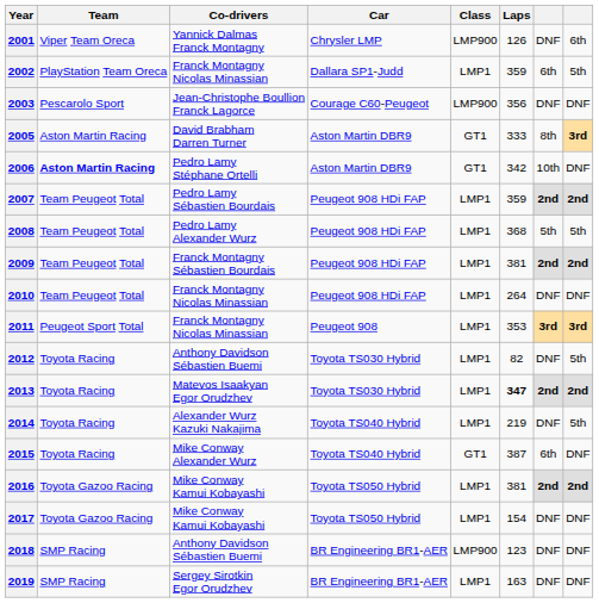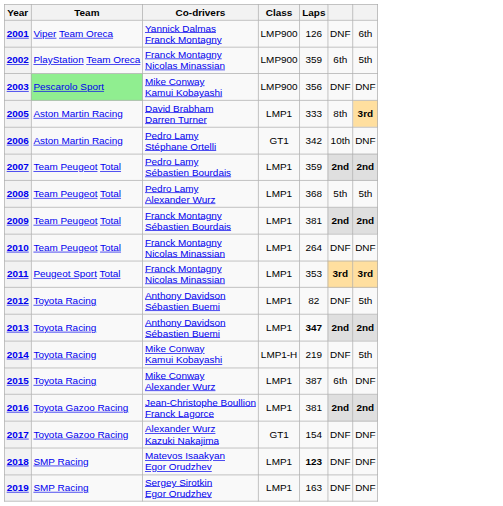- column: Car | Chrysler LMP | Dallara SP1-Judd | Courage C60-Peugeot | Aston Martin DBR9 | Aston Martin DBR9 | Peugeot 908 HDi FAP | Peugeot 908 HDi FAP | Peugeot 908 HDi FAP | Peugeot 908 HDi FAP | Peugeot 908 | Toyota TS030 Hybrid | Toyota TS030 Hybrid | Toyota TS040 Hybrid | Toyota TS040 Hybrid | Toyota TS050 Hybrid | Toyota TS050 Hybrid | BR Engineering BR1-AER | BR Engineering BR1-AER
2002 | Class: LMP1 -> LMP900
2003 | Team: no background -> lightgreen background
2003 | Co-drivers: Jean-Christophe Boullion Franck Lagorce -> Mike Conway Kamui Kobayashi
2005 | Class: GT1 -> LMP1
2006 | Team: bold -> normal
2013 | Co-drivers: Matevos Isaakyan Egor Orudzhev -> Anthony Davidson Sébastien Buemi
2014 | Co-drivers: Alexander Wurz Kazuki Nakajima -> Mike Conway Kamui Kobayashi
2014 | Class: LMP1 -> LMP1-H
2015 | Class: GT1 -> LMP1
2016 | Co-drivers: Mike Conway Kamui Kobayashi -> Jean-Christophe Boullion Franck Lagorce
2017 | Co-drivers: Mike Conway Kamui Kobayashi -> Alexander Wurz Kazuki Nakajima
2017 | Class: LMP1 -> GT1
2018 | Co-drivers: Anthony Davidson Sébastien Buemi -> Matevos Isaakyan Egor Orudzhev
2018 | Class: LMP900 -> LMP1
2018 | Laps: normal -> bold
